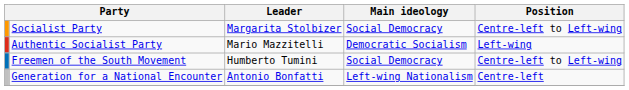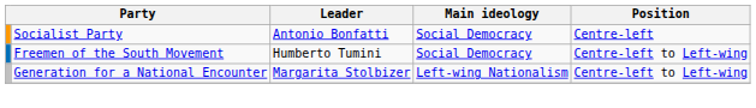Socialist Party | Leader: Margarita Stolbizer -> Antonio Bonfatti
Socialist Party | Position: Centre-left to Left-wing -> Centre-left
- row: Authentic Socialist Party | Mario Mazzitelli | Democratic Socialism | Left-wing
Generation for a National Encounter | Leader: Antonio Bonfatti -> Margarita Stolbizer
Generation for a National Encounter | Position: Centre-left -> Centre-left to Left-wing
